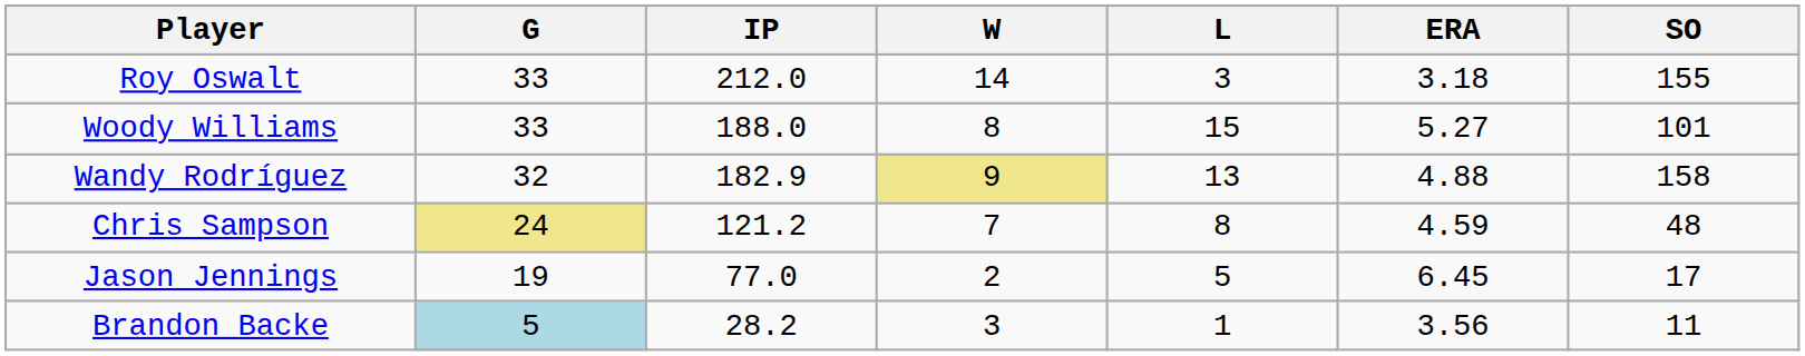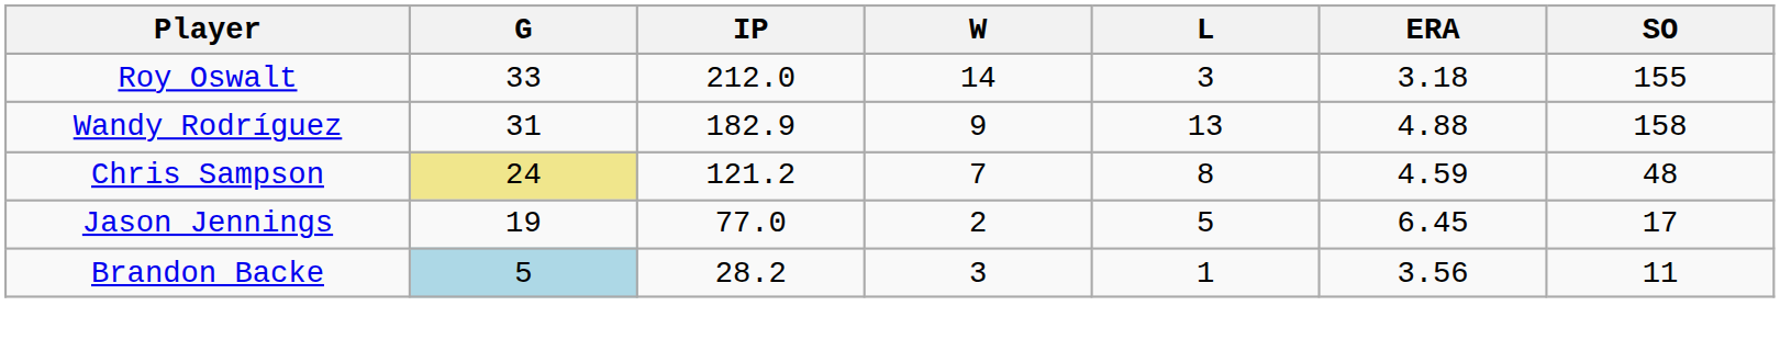- row: Woody Williams | 33 | 188.0 | 8 | 15 | 5.27 | 101
Wandy Rodríguez | G: 32 -> 31
Wandy Rodríguez | W: khaki background -> no background
